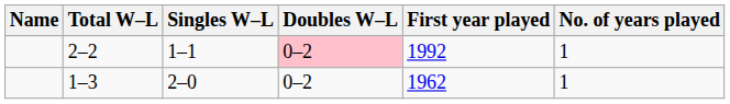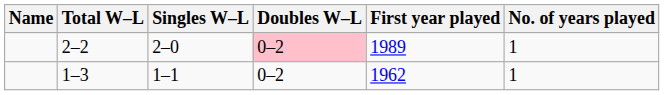2–2 | Singles W–L: 1–1 -> 2–0
2–2 | First year played: 1992 -> 1989
1–3 | Singles W–L: 2–0 -> 1–1
